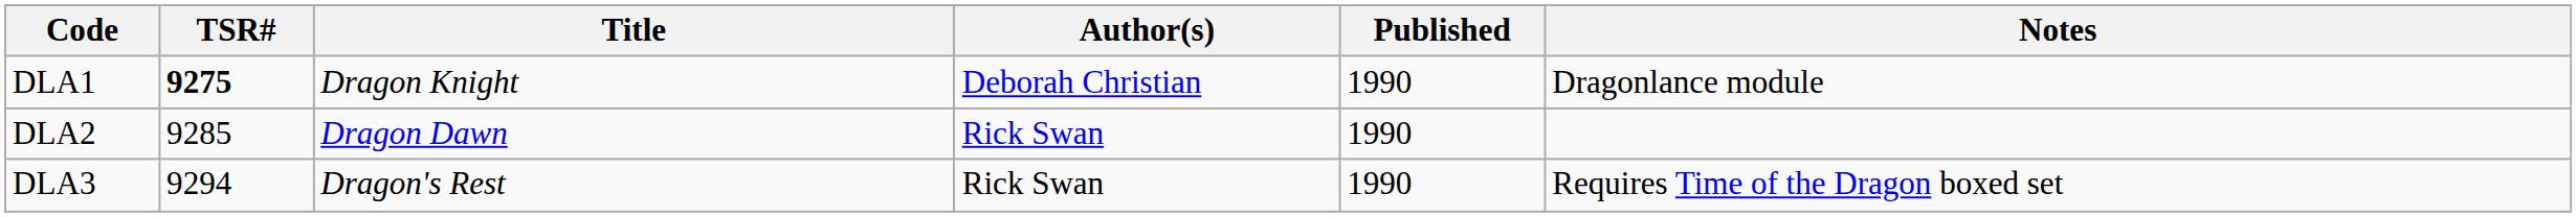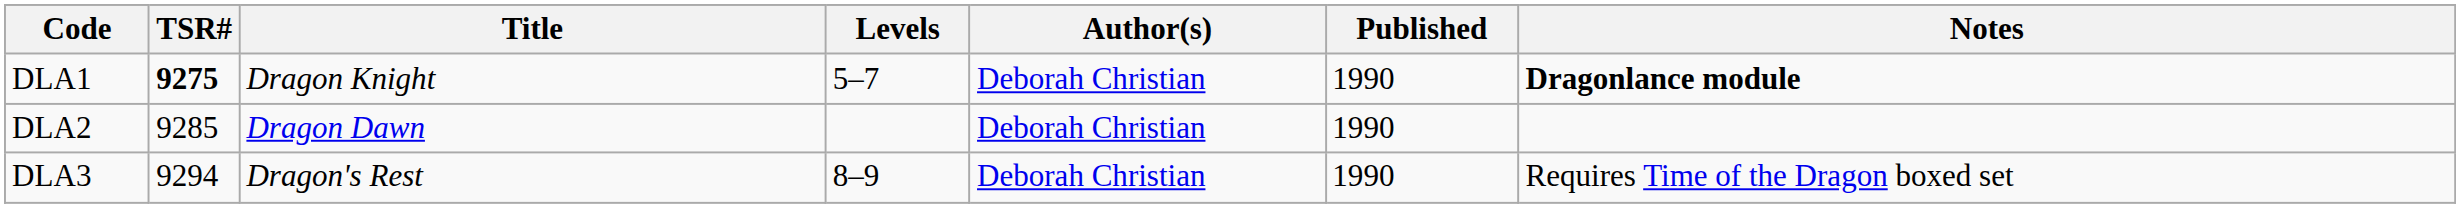+ column: Levels | 5–7 | 8–9
DLA1 | Notes: normal -> bold
DLA2 | Author(s): Rick Swan -> Deborah Christian
DLA3 | Author(s): Rick Swan -> Deborah Christian
